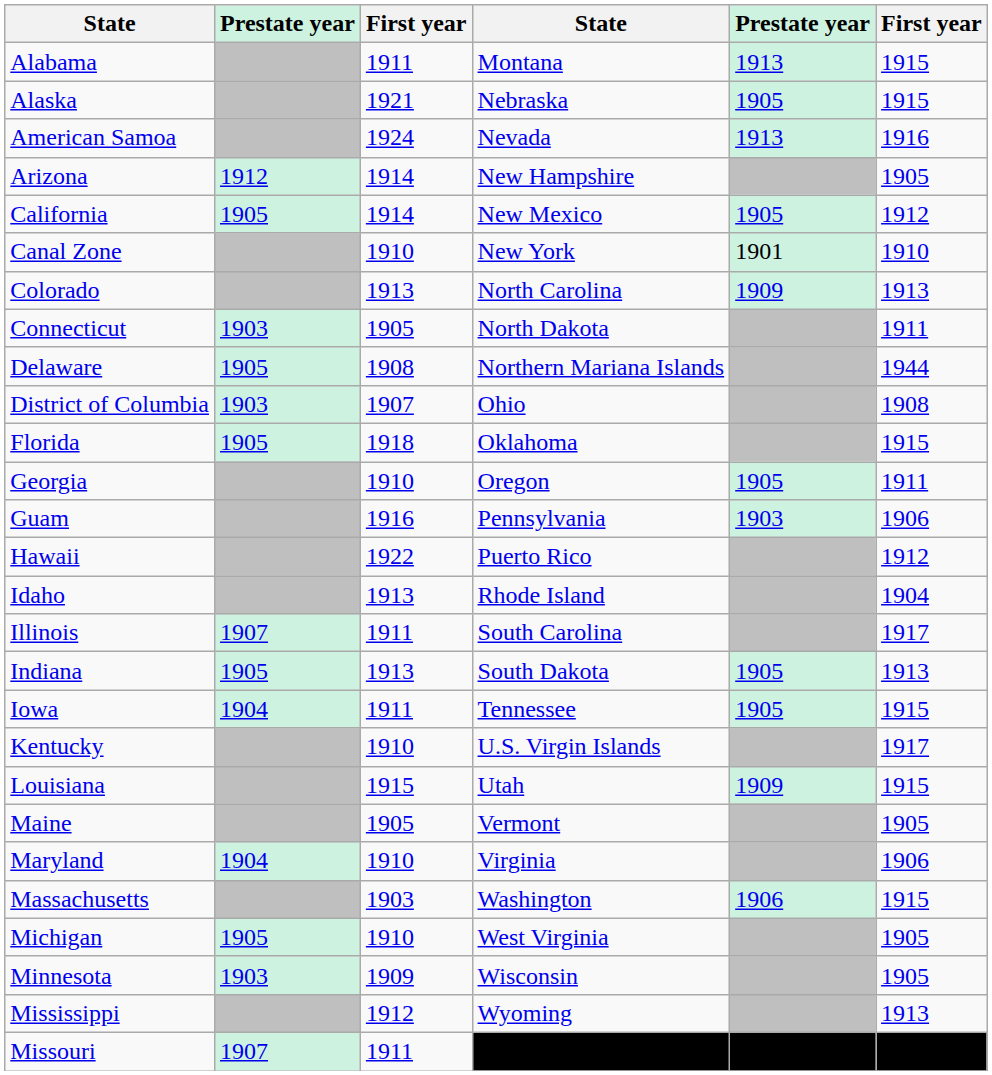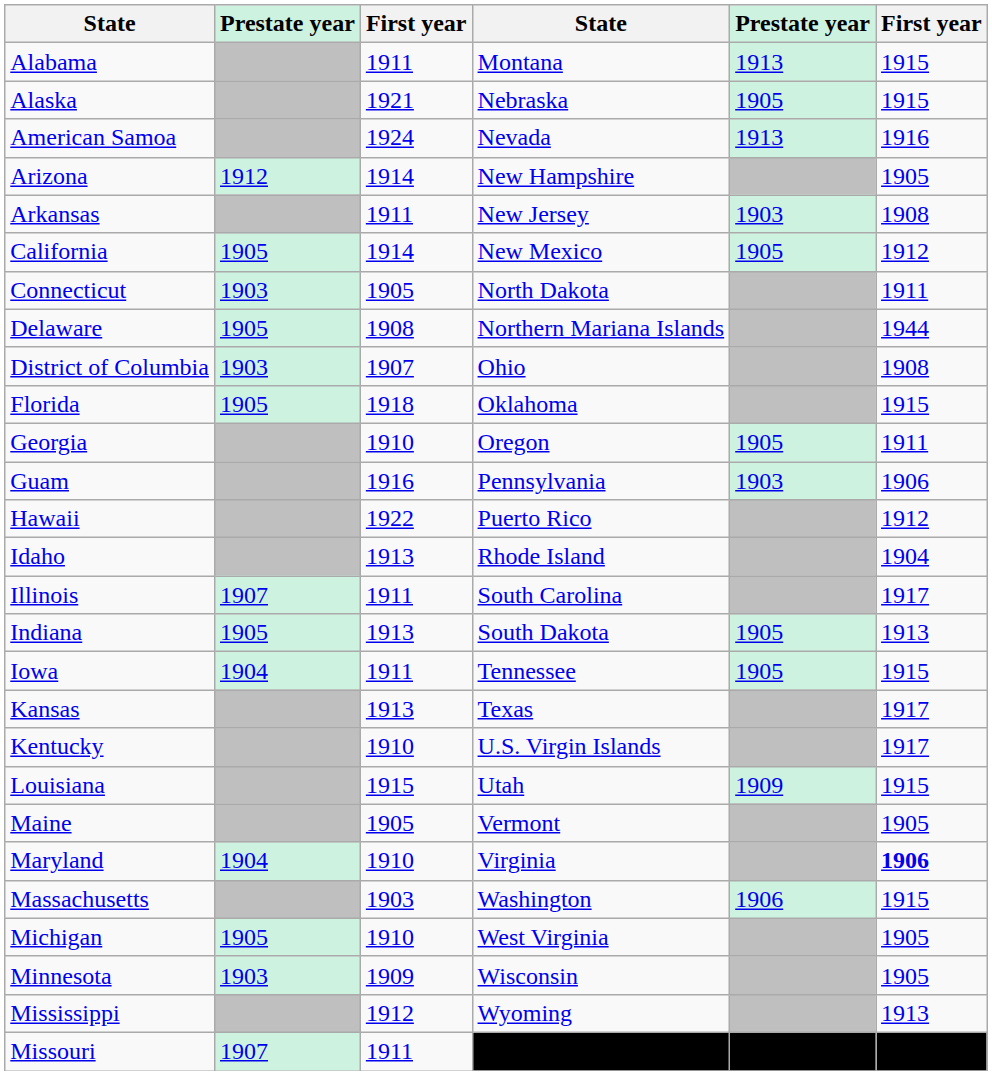+ row: Arkansas | 1911 | New Jersey | 1903 | 1908
- row: Canal Zone | 1910 | New York | 1901 | 1910
- row: Colorado | 1913 | North Carolina | 1909 | 1913
+ row: Kansas | 1913 | Texas | 1917
Maryland | column 6: normal -> bold
